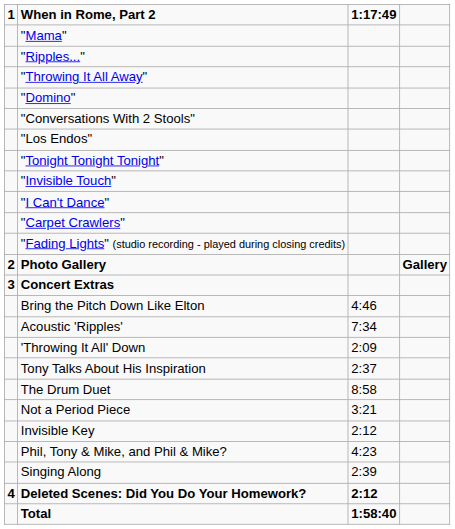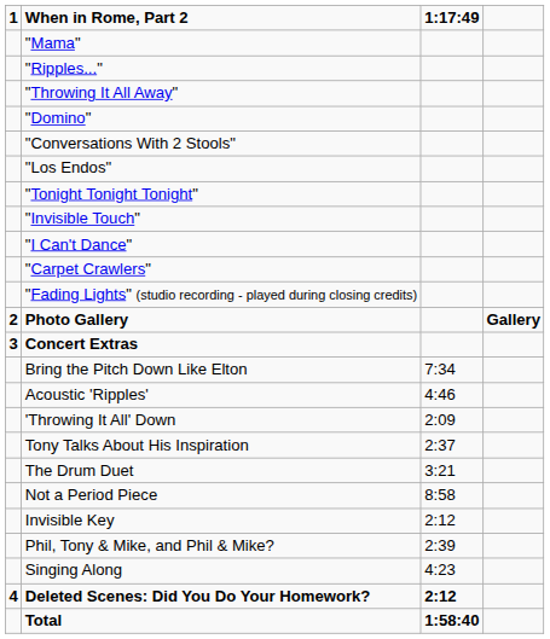Bring the Pitch Down Like Elton | 1:17:49: 4:46 -> 7:34
Acoustic 'Ripples' | 1:17:49: 7:34 -> 4:46
The Drum Duet | 1:17:49: 8:58 -> 3:21
Not a Period Piece | 1:17:49: 3:21 -> 8:58
Phil, Tony & Mike, and Phil & Mike? | 1:17:49: 4:23 -> 2:39
Singing Along | 1:17:49: 2:39 -> 4:23
